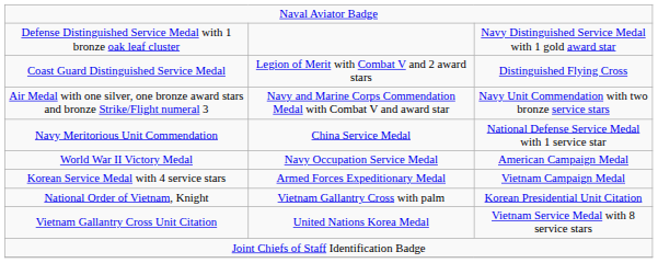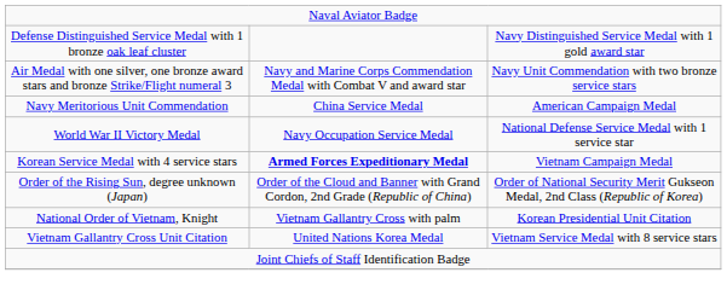- row: Coast Guard Distinguished Service Medal | Legion of Merit with Combat V and 2 award stars | Distinguished Flying Cross
Navy Meritorious Unit Commendation | column 3: National Defense Service Medal with 1 service star -> American Campaign Medal
World War II Victory Medal | column 3: American Campaign Medal -> National Defense Service Medal with 1 service star
Korean Service Medal with 4 service stars | column 2: normal -> bold
+ row: Order of the Rising Sun, degree unknown (Japan) | Order of the Cloud and Banner with Grand Cordon, 2nd Grade (Republic of China) | Order of National Security Merit Gukseon Medal, 2nd Class (Republic of Korea)
